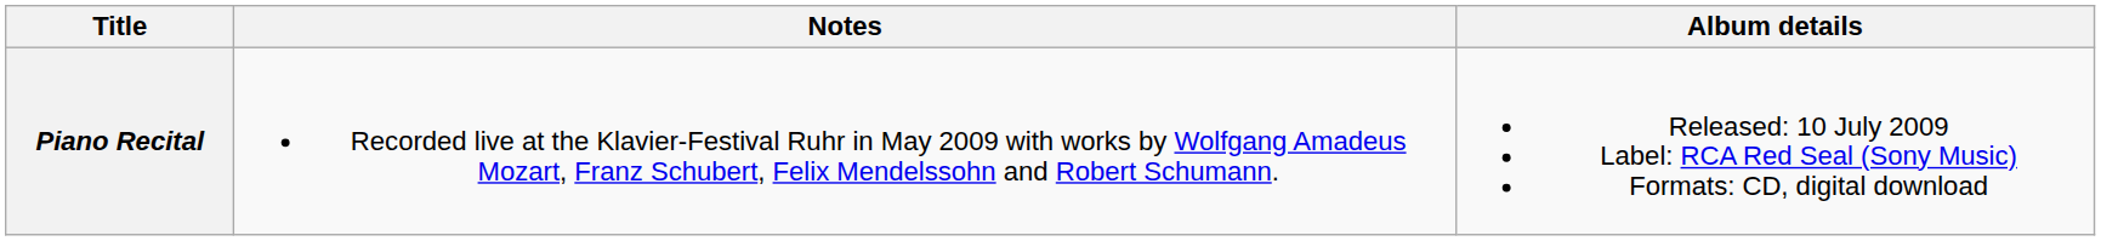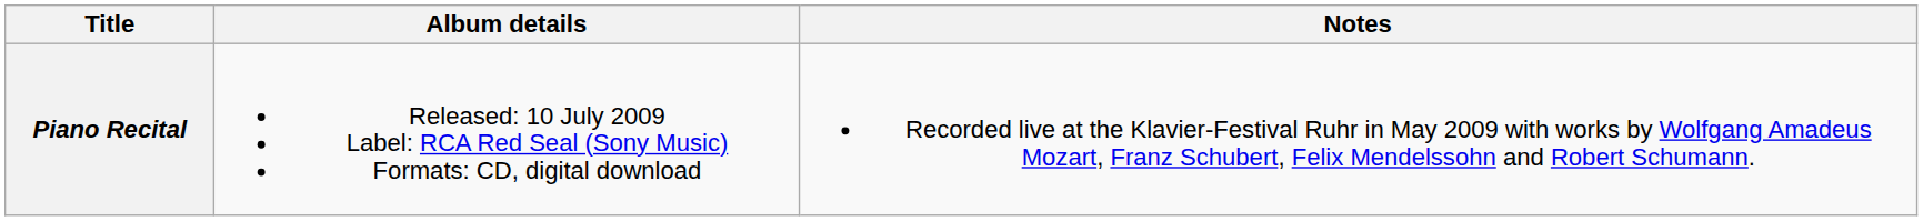columns swapped: Album details <-> Notes
